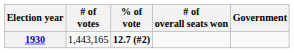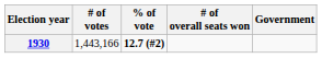1930 | # of votes: 1,443,165 -> 1,443,166
